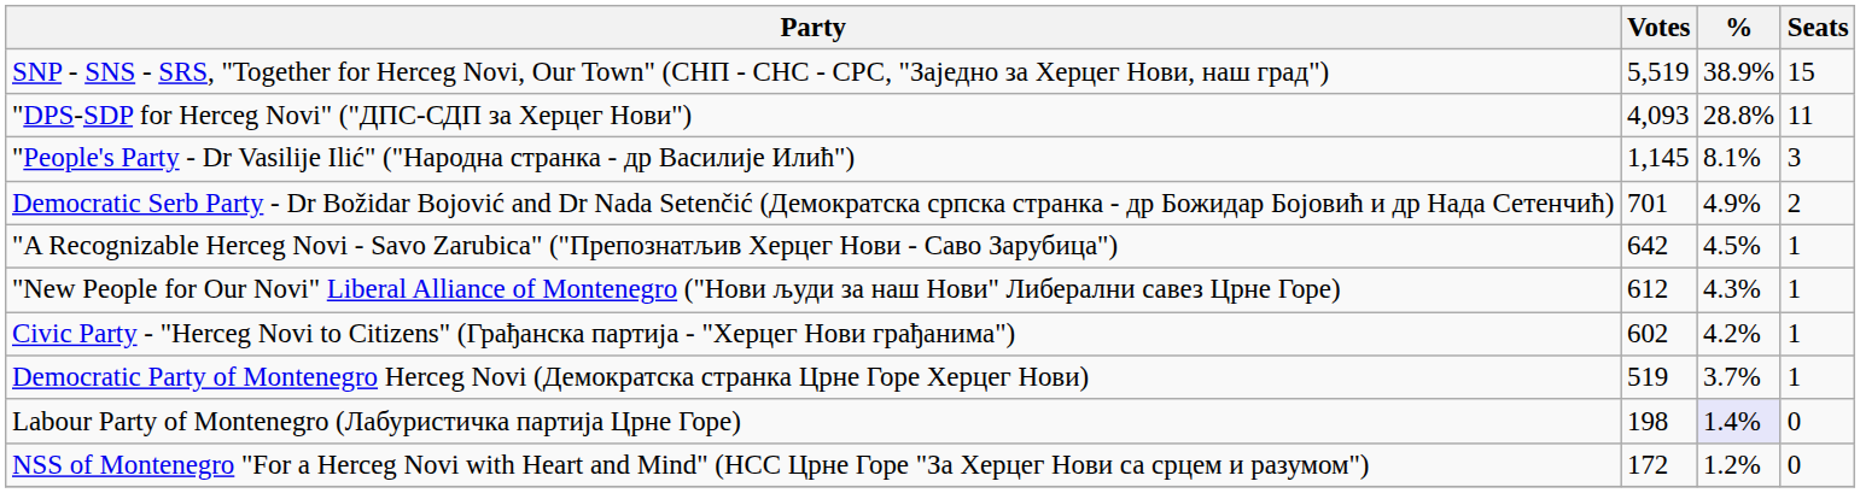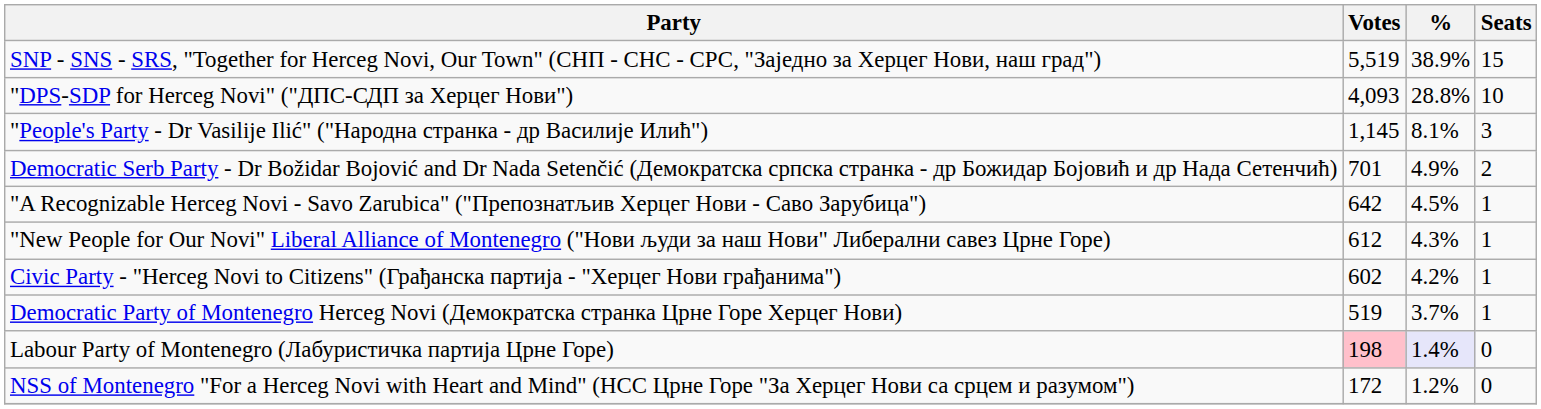"DPS-SDP for Herceg Novi" ("ДПС-СДП за Херцег Нови") | Seats: 11 -> 10
Labour Party of Montenegro (Лабуристичка партија Црне Горе) | Votes: no background -> pink background
